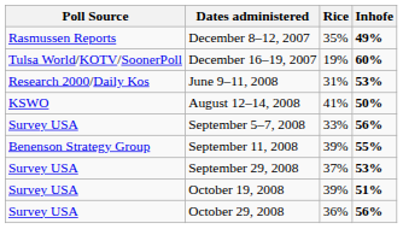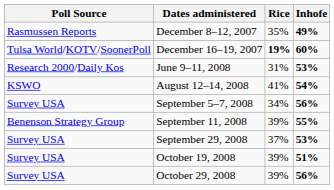December 16–19, 2007 | Rice: normal -> bold
August 12–14, 2008 | Inhofe: 50% -> 54%
September 5–7, 2008 | Rice: 33% -> 34%
October 29, 2008 | Rice: 36% -> 39%
